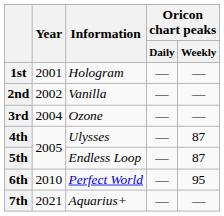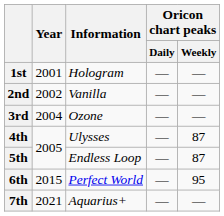6th | Year: 2010 -> 2015
